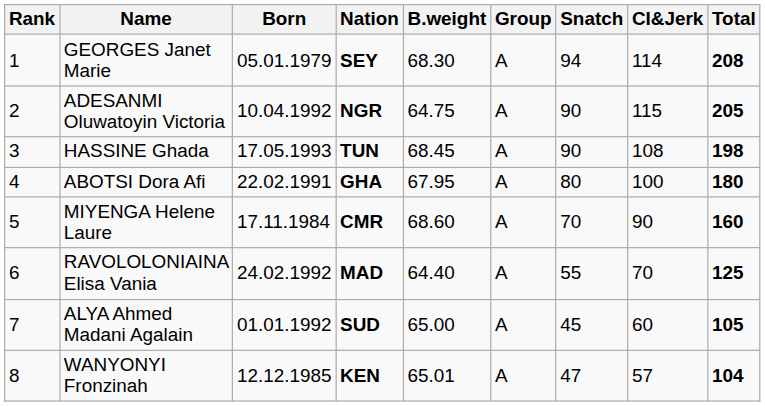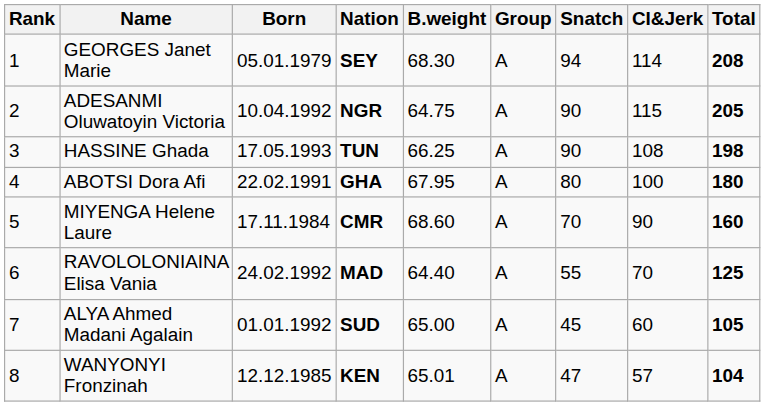HASSINE Ghada | B.weight: 68.45 -> 66.25
